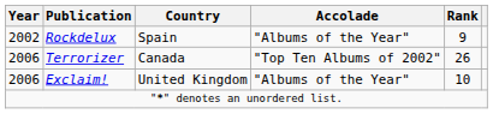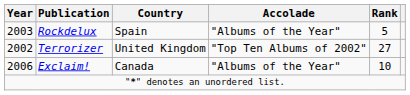Rockdelux | Year: 2002 -> 2003
Rockdelux | Rank: 9 -> 5
Terrorizer | Year: 2006 -> 2002
Terrorizer | Country: Canada -> United Kingdom
Terrorizer | Rank: 26 -> 27
Exclaim! | Country: United Kingdom -> Canada
